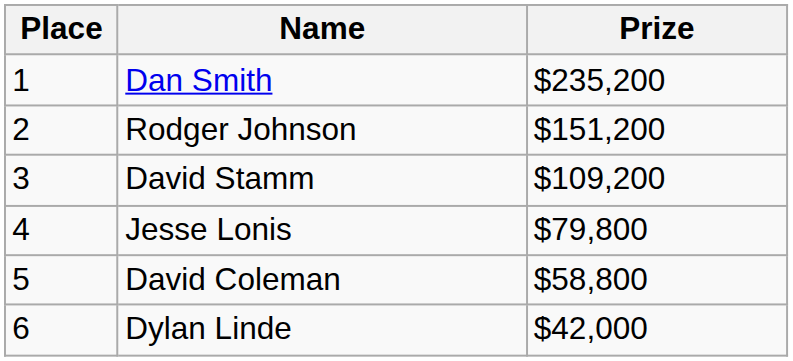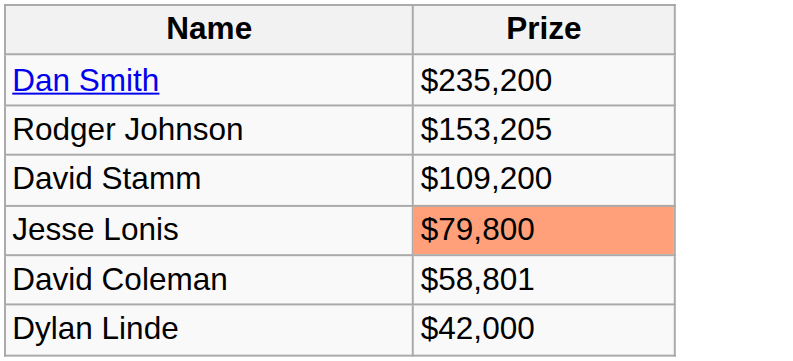- column: Place | 1 | 2 | 3 | 4 | 5 | 6
Rodger Johnson | Prize: $151,200 -> $153,205
Jesse Lonis | Prize: no background -> lightsalmon background
David Coleman | Prize: $58,800 -> $58,801
